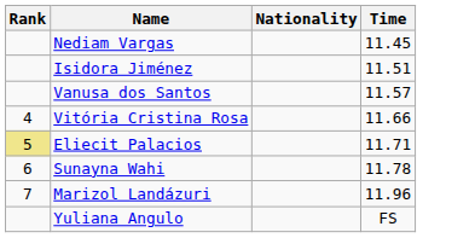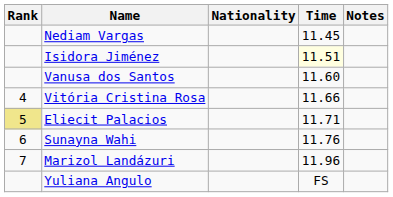+ column: Notes
Isidora Jiménez | Time: no background -> lightyellow background
Vanusa dos Santos | Time: 11.57 -> 11.60
Sunayna Wahi | Time: 11.78 -> 11.76
